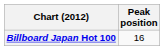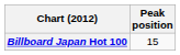Billboard Japan Hot 100 | Peak position: 16 -> 15
